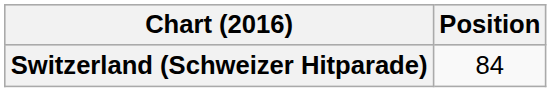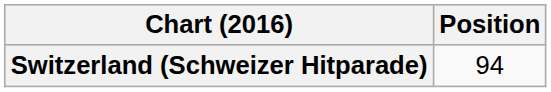Switzerland (Schweizer Hitparade) | Position: 84 -> 94
